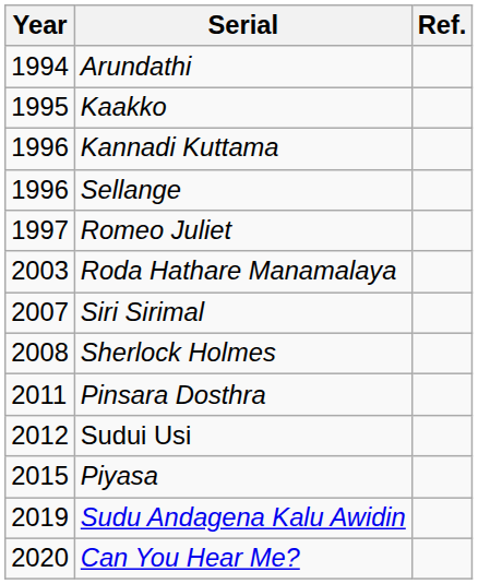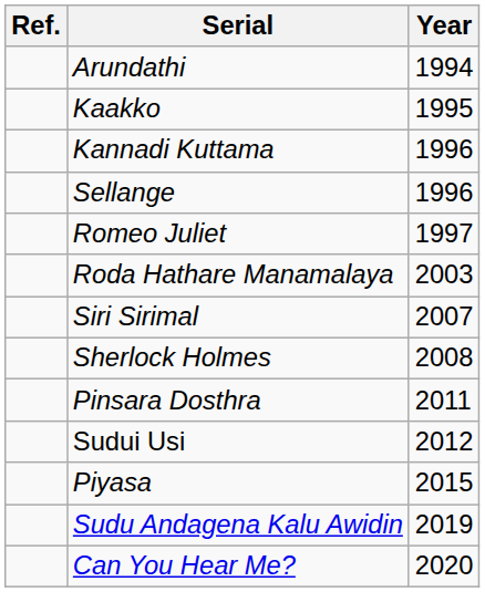columns swapped: Year <-> Ref.
